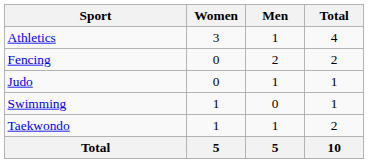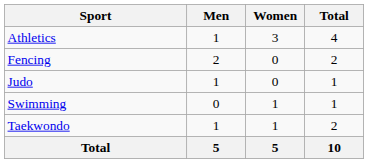columns swapped: Men <-> Women
